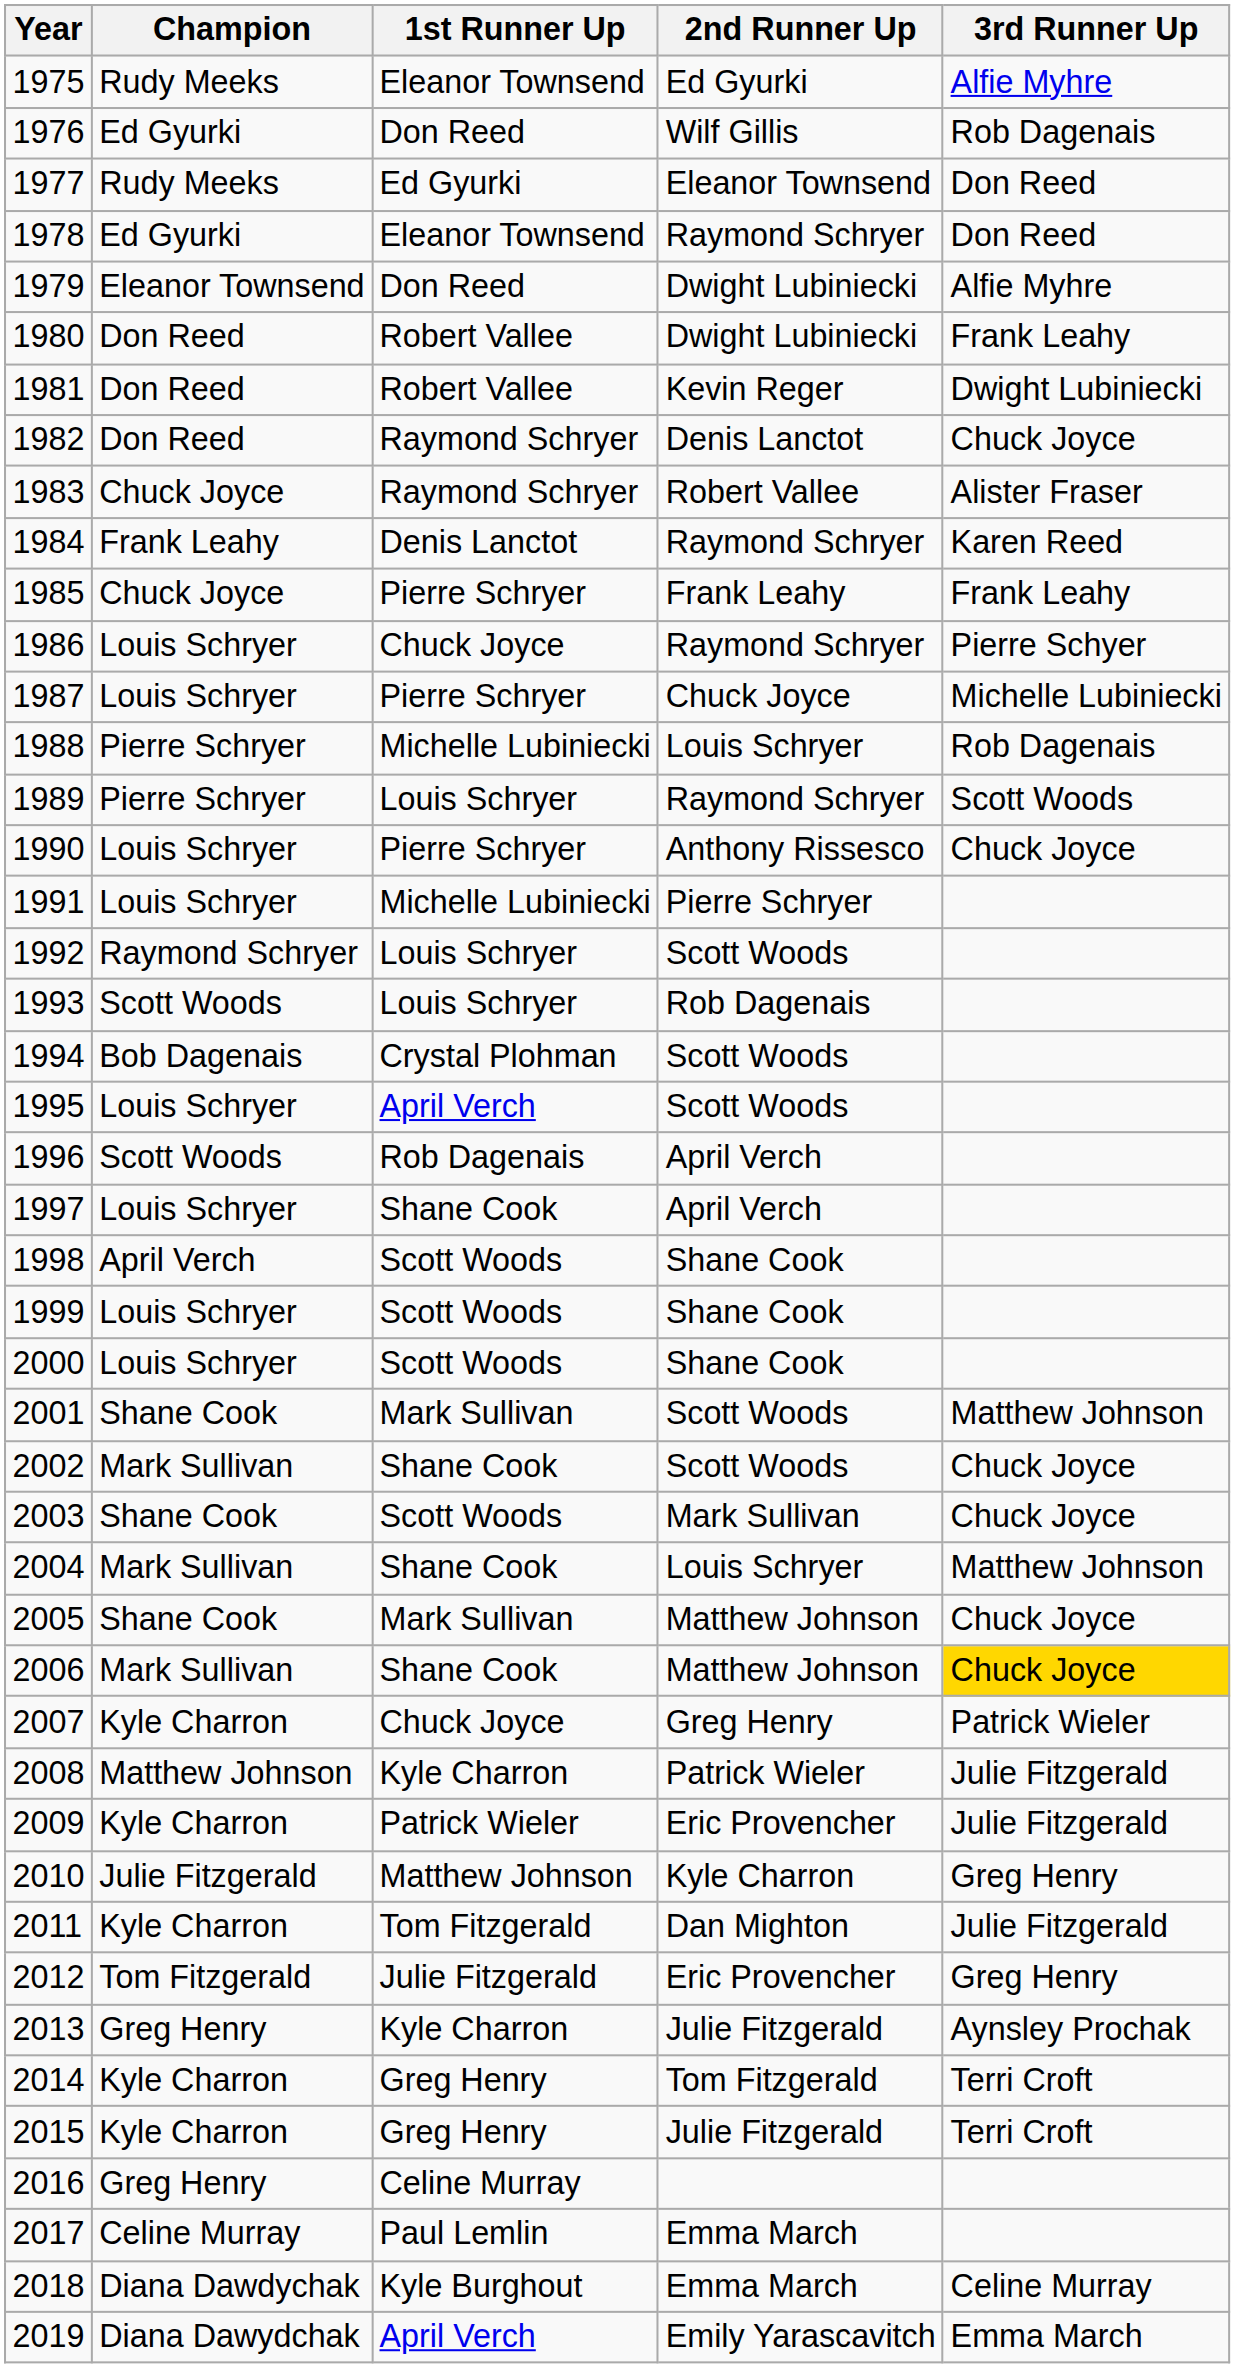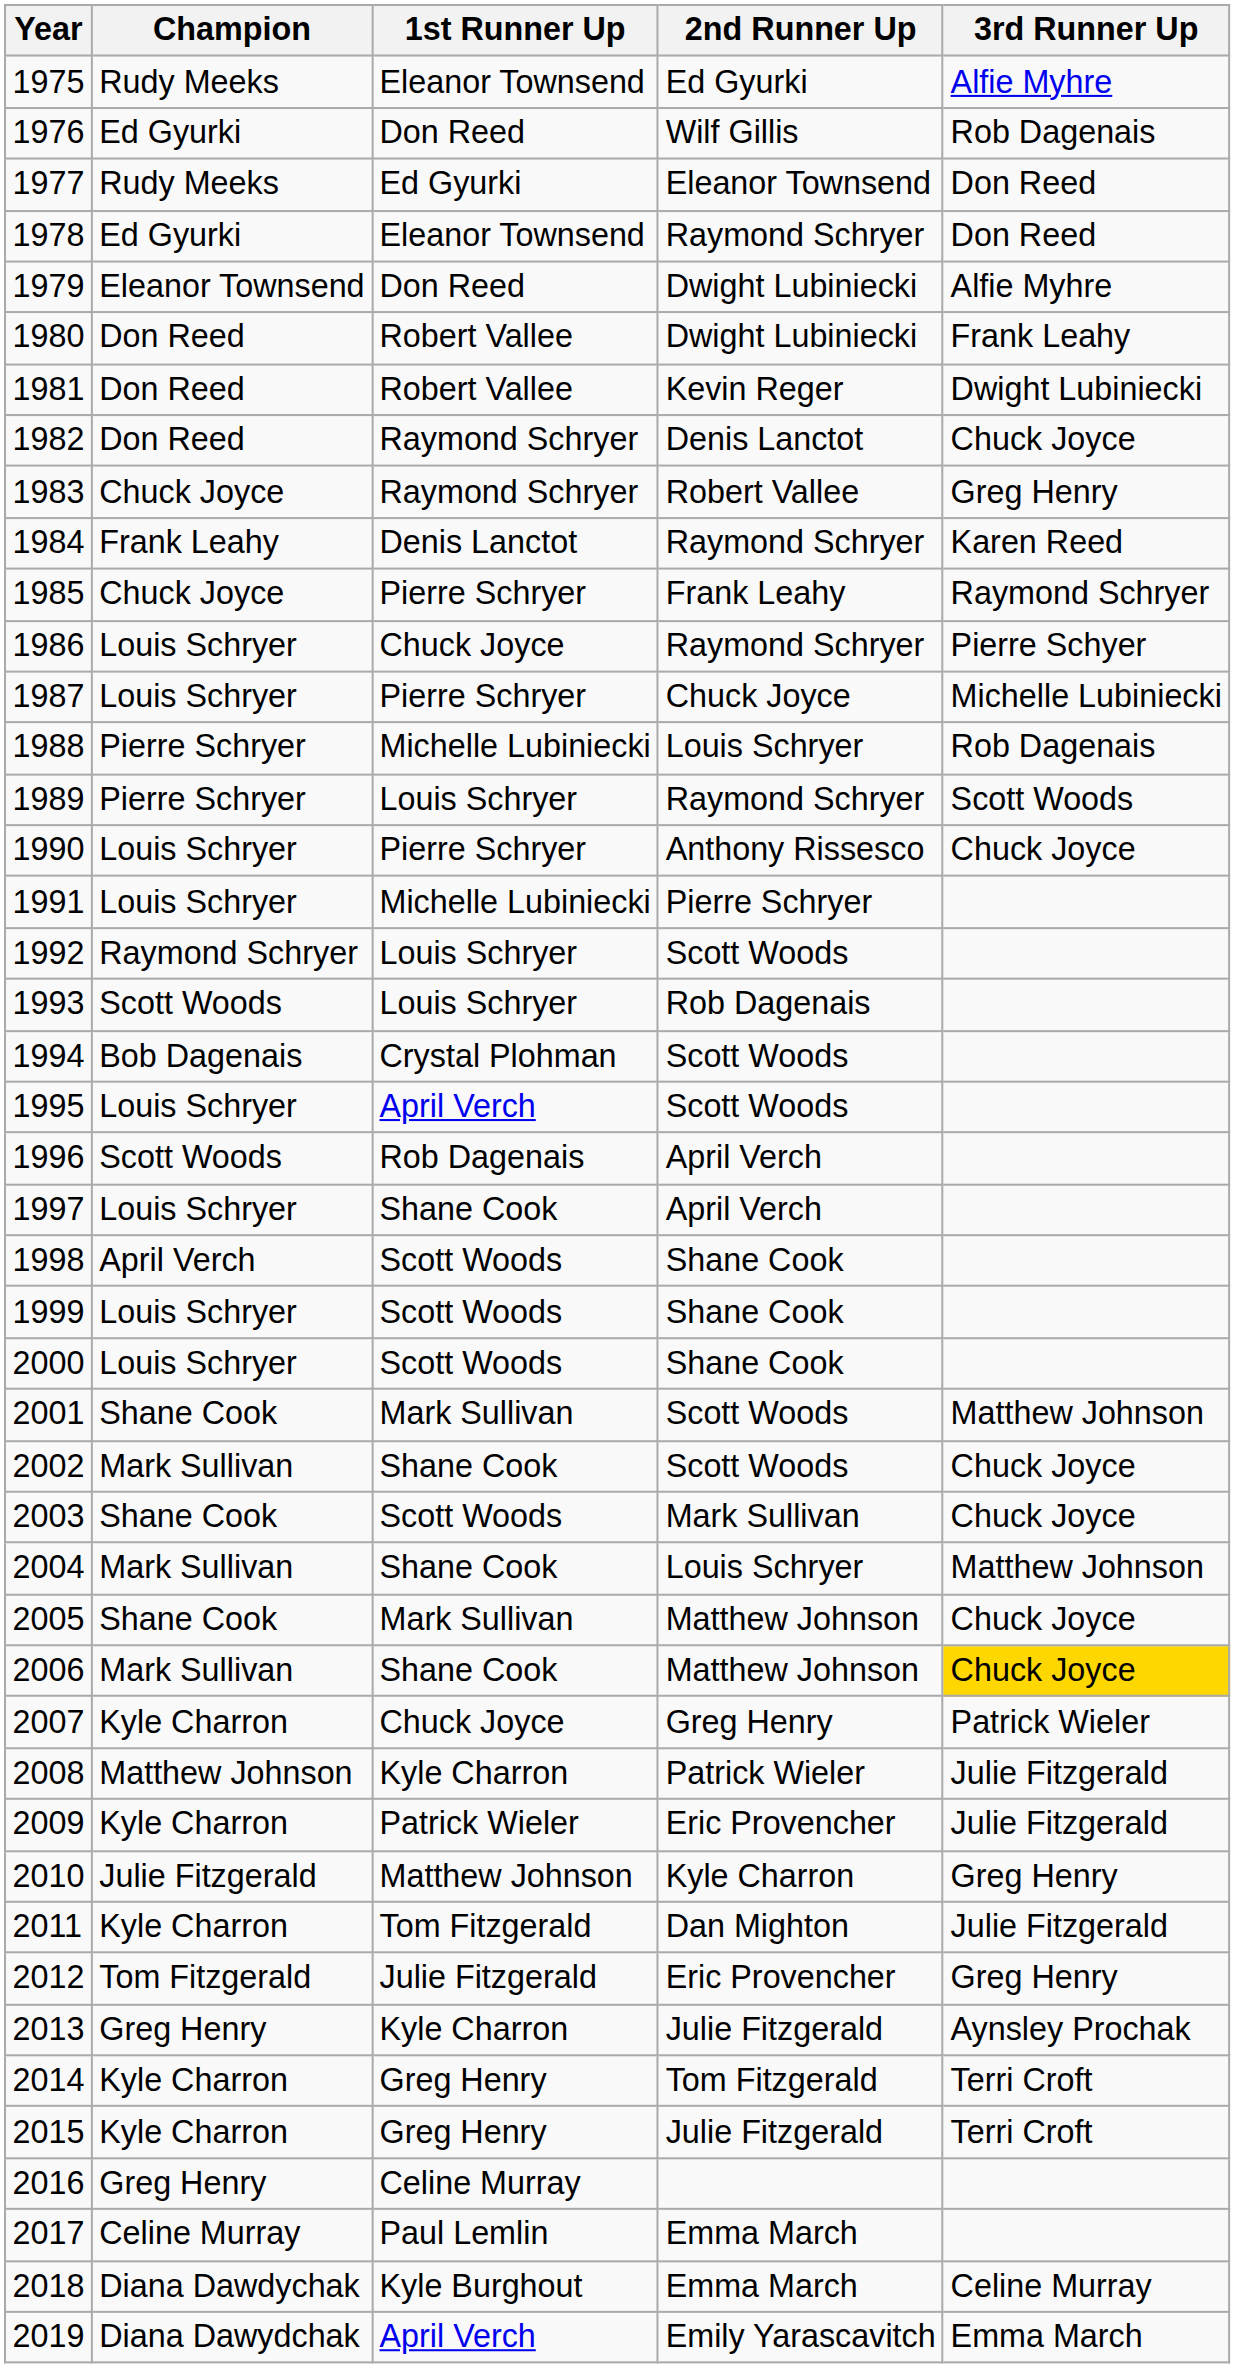1983 | 3rd Runner Up: Alister Fraser -> Greg Henry
1985 | 3rd Runner Up: Frank Leahy -> Raymond Schryer
